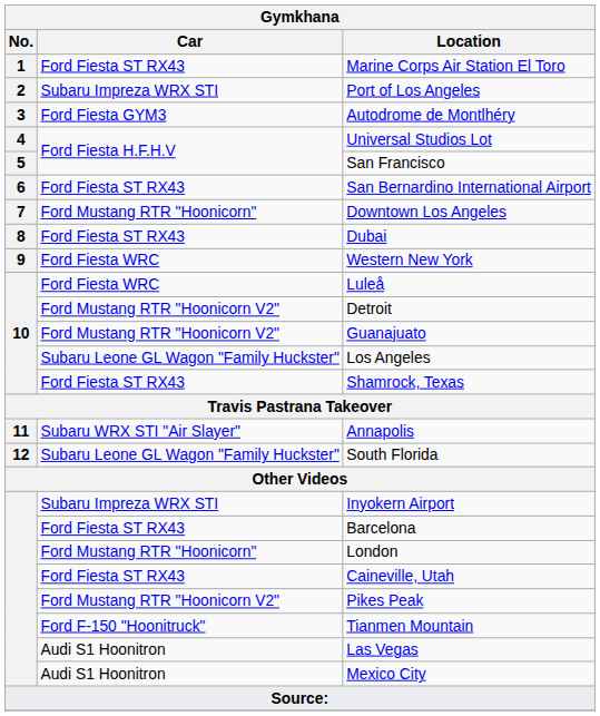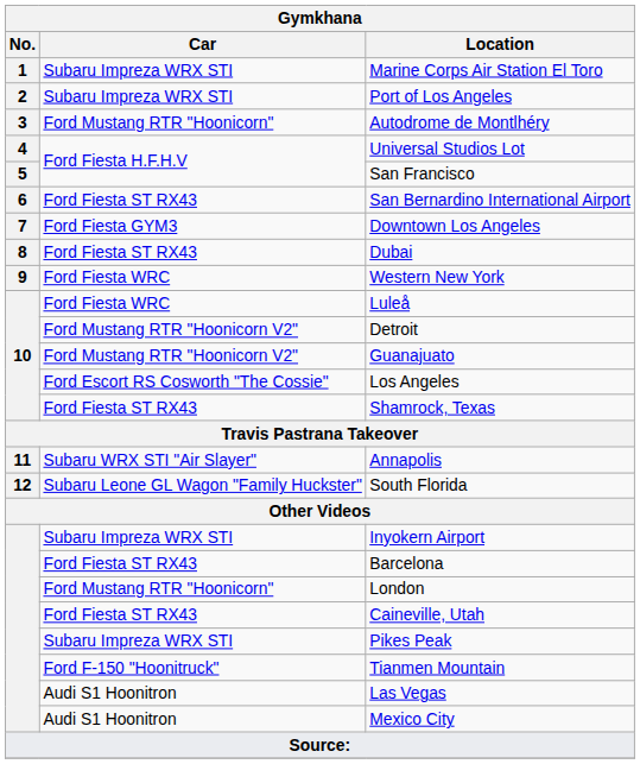Marine Corps Air Station El Toro | Car: Ford Fiesta ST RX43 -> Subaru Impreza WRX STI
Autodrome de Montlhéry | Car: Ford Fiesta GYM3 -> Ford Mustang RTR "Hoonicorn"
Downtown Los Angeles | Car: Ford Mustang RTR "Hoonicorn" -> Ford Fiesta GYM3
Los Angeles | Car: Subaru Leone GL Wagon "Family Huckster" -> Ford Escort RS Cosworth "The Cossie"
Pikes Peak | Car: Ford Mustang RTR "Hoonicorn V2" -> Subaru Impreza WRX STI
